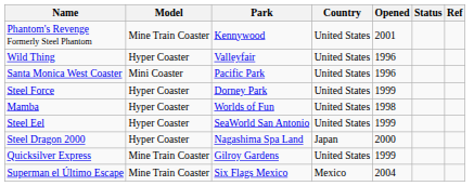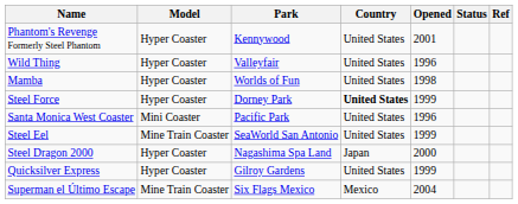Phantom's Revenge Formerly Steel Phantom | Model: Mine Train Coaster -> Hyper Coaster
rows swapped: Santa Monica West Coaster <-> Mamba
Steel Force | Country: normal -> bold
Steel Eel | Model: Hyper Coaster -> Mine Train Coaster
Quicksilver Express | Model: Mine Train Coaster -> Hyper Coaster
